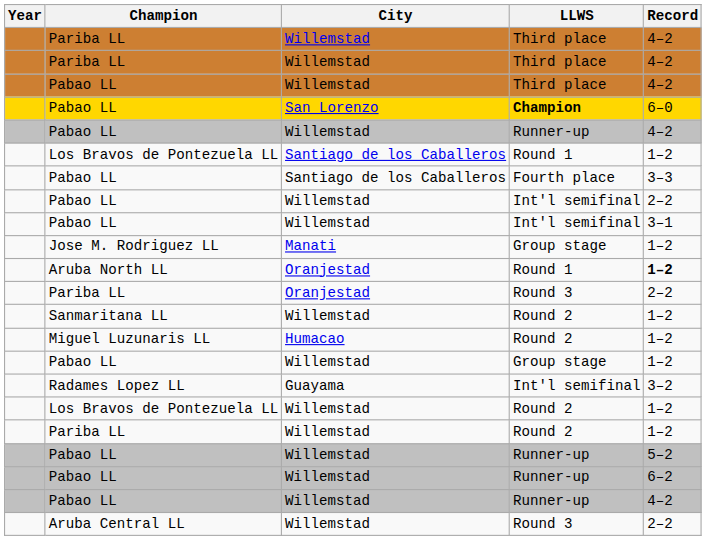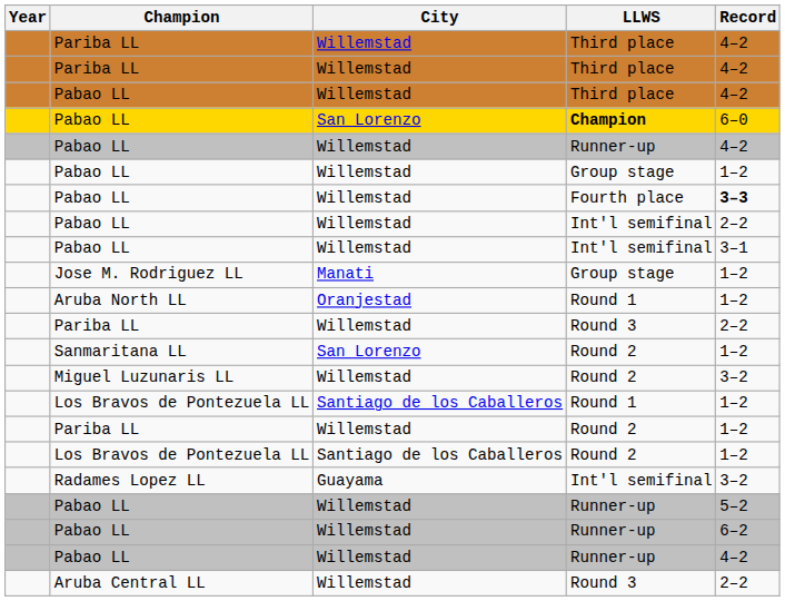rows swapped: Pabao LL / Group stage <-> Los Bravos de Pontezuela LL / Round 1
Pabao LL / Fourth place | City: Santiago de los Caballeros -> Willemstad
Pabao LL / Fourth place | Record: normal -> bold
Aruba North LL | Record: bold -> normal
Pariba LL / Round 3 | City: Oranjestad -> Willemstad
Sanmaritana LL | City: Willemstad -> San Lorenzo
Miguel Luzunaris LL | City: Humacao -> Willemstad
Miguel Luzunaris LL | Record: 1–2 -> 3–2
rows swapped: Pariba LL / Round 2 <-> Radames Lopez LL
Los Bravos de Pontezuela LL / Round 2 | City: Willemstad -> Santiago de los Caballeros
